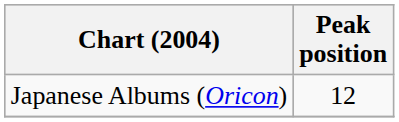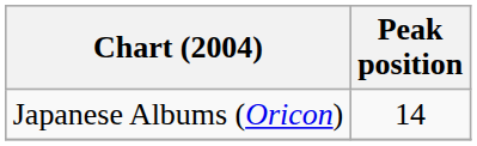Japanese Albums (Oricon) | Peak position: 12 -> 14
